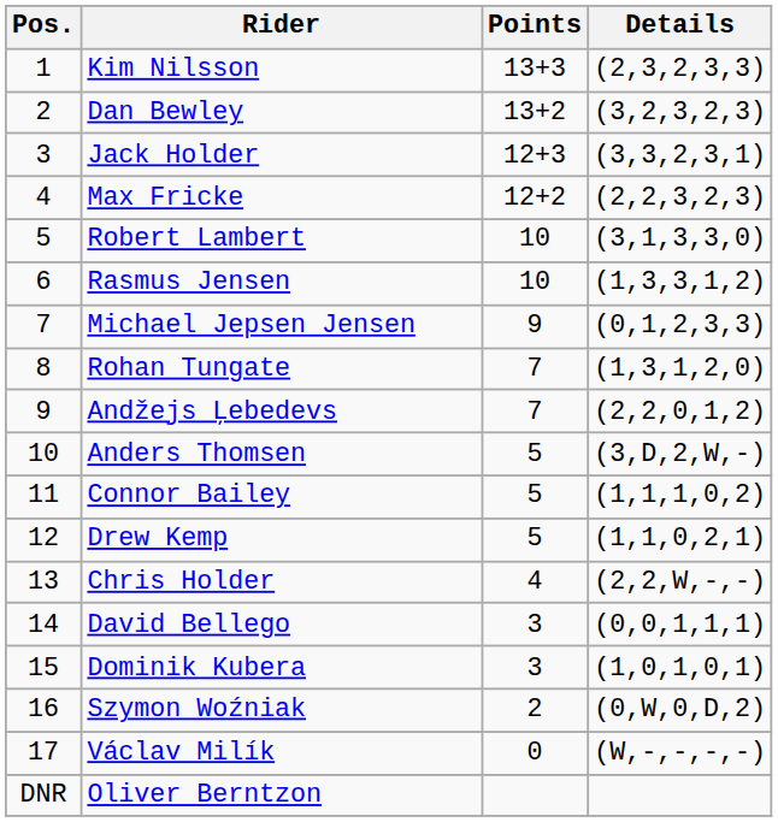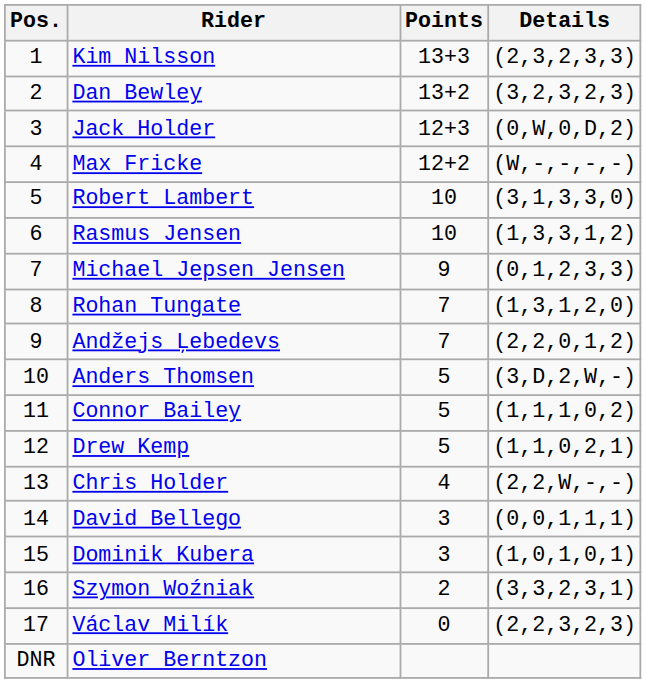Jack Holder | Details: (3,3,2,3,1) -> (0,W,0,D,2)
Max Fricke | Details: (2,2,3,2,3) -> (W,-,-,-,-)
Szymon Woźniak | Details: (0,W,0,D,2) -> (3,3,2,3,1)
Václav Milík | Details: (W,-,-,-,-) -> (2,2,3,2,3)
